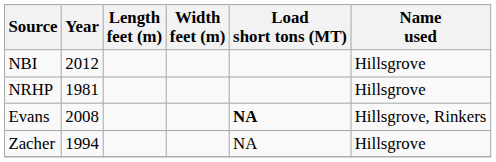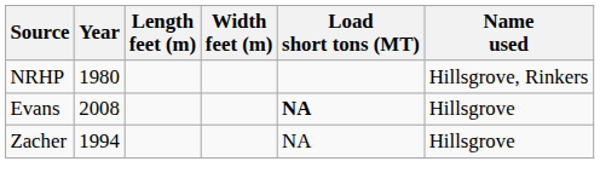- row: NBI | 2012 | Hillsgrove
NRHP | Year: 1981 -> 1980
NRHP | Name used: Hillsgrove -> Hillsgrove, Rinkers
Evans | Name used: Hillsgrove, Rinkers -> Hillsgrove
